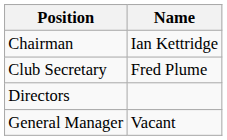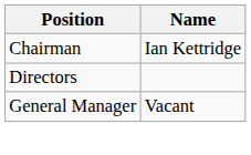- row: Club Secretary | Fred Plume
